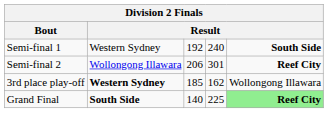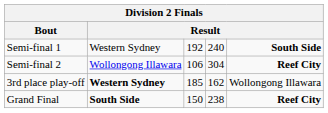Semi-final 2 | column 3: 206 -> 106
Semi-final 2 | column 4: 301 -> 304
Grand Final | column 3: 140 -> 150
Grand Final | column 4: 225 -> 238
Grand Final | column 5: lightgreen background -> no background
